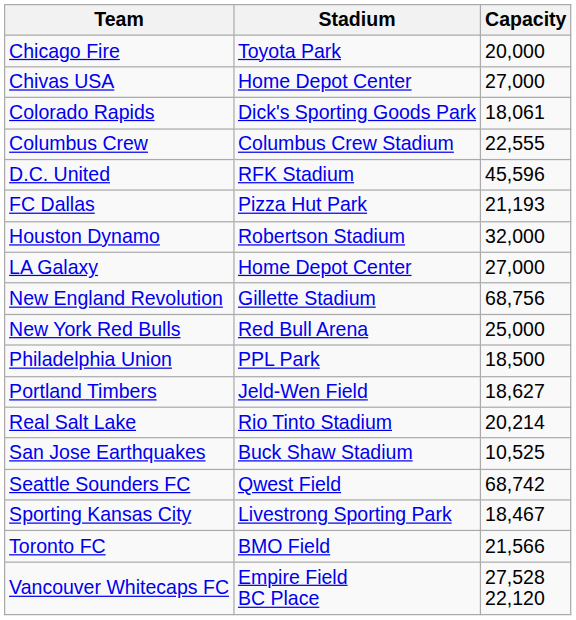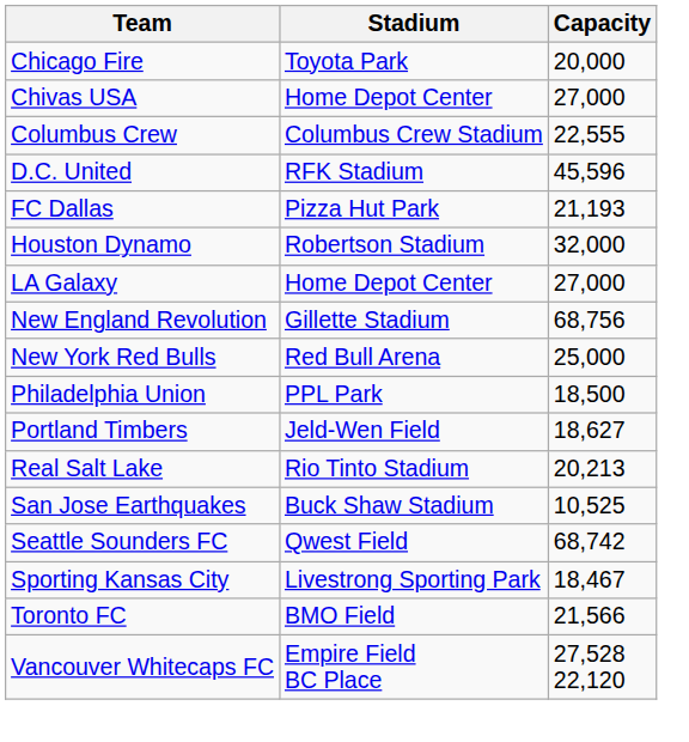- row: Colorado Rapids | Dick's Sporting Goods Park | 18,061
Real Salt Lake | Capacity: 20,214 -> 20,213
